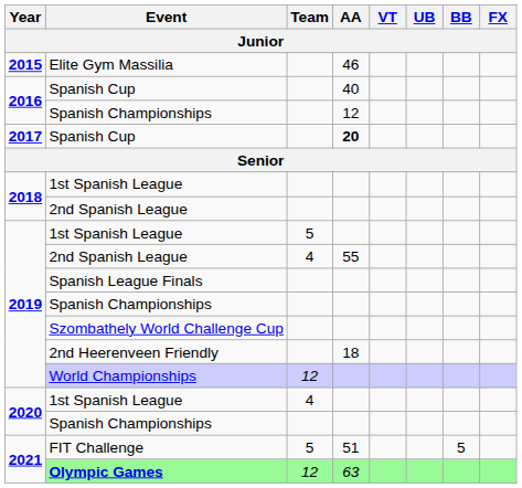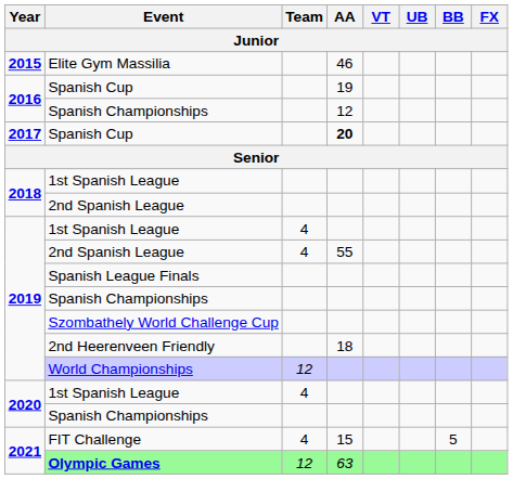2016 / Spanish Cup | AA: 40 -> 19
2019 / 1st Spanish League | Team: 5 -> 4
FIT Challenge | Team: 5 -> 4
FIT Challenge | AA: 51 -> 15
